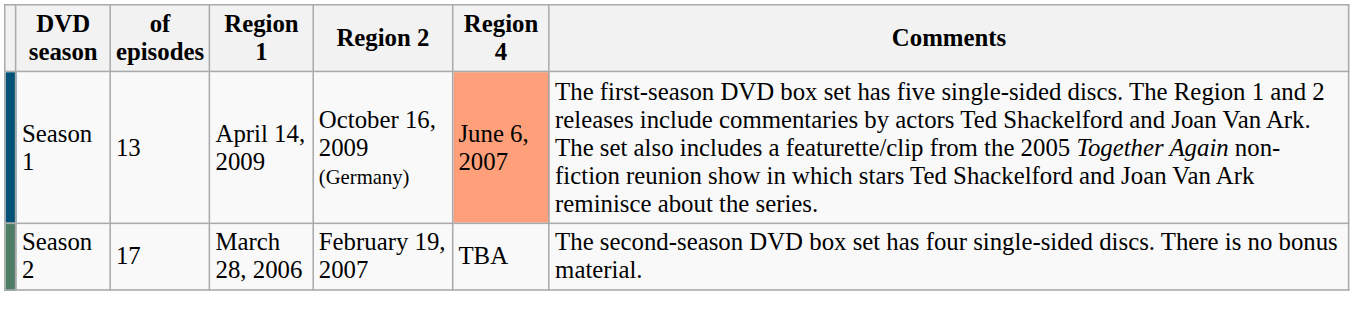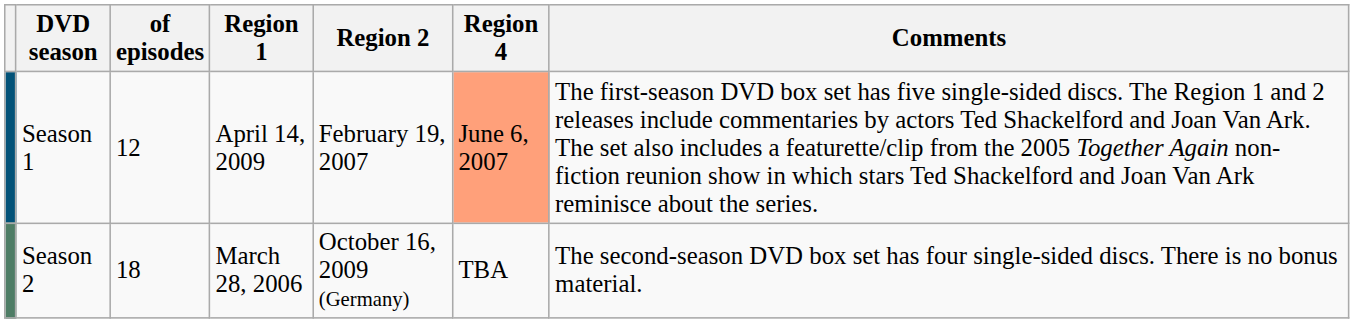Season 1 | of episodes: 13 -> 12
Season 1 | Region 2: October 16, 2009 (Germany) -> February 19, 2007
Season 2 | of episodes: 17 -> 18
Season 2 | Region 2: February 19, 2007 -> October 16, 2009 (Germany)
